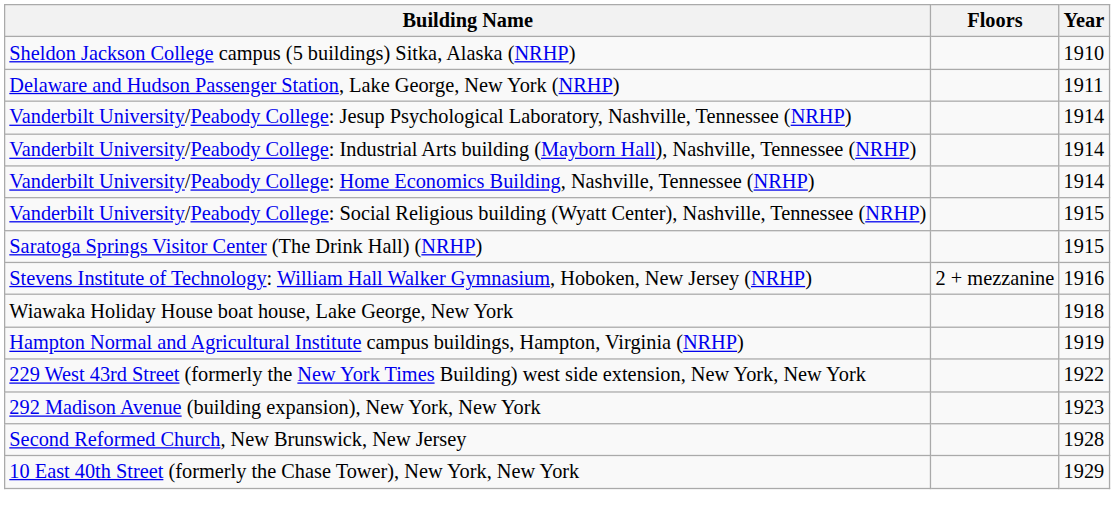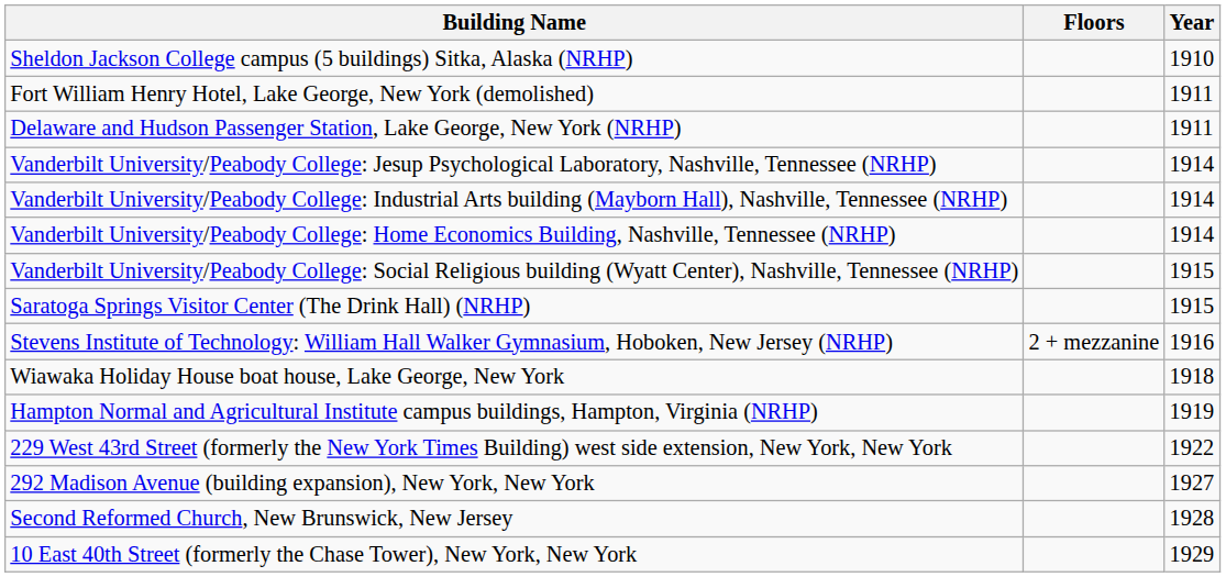+ row: Fort William Henry Hotel, Lake George, New York (demolished) | 1911
292 Madison Avenue (building expansion), New York, New York | Year: 1923 -> 1927
